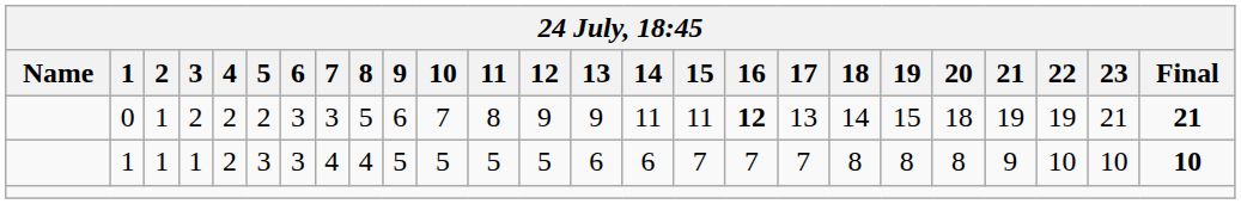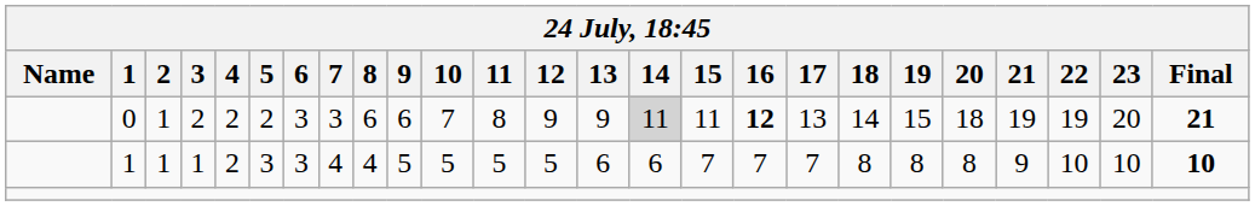0 | 8: 5 -> 6
0 | 14: no background -> lightgrey background
0 | 23: 21 -> 20
